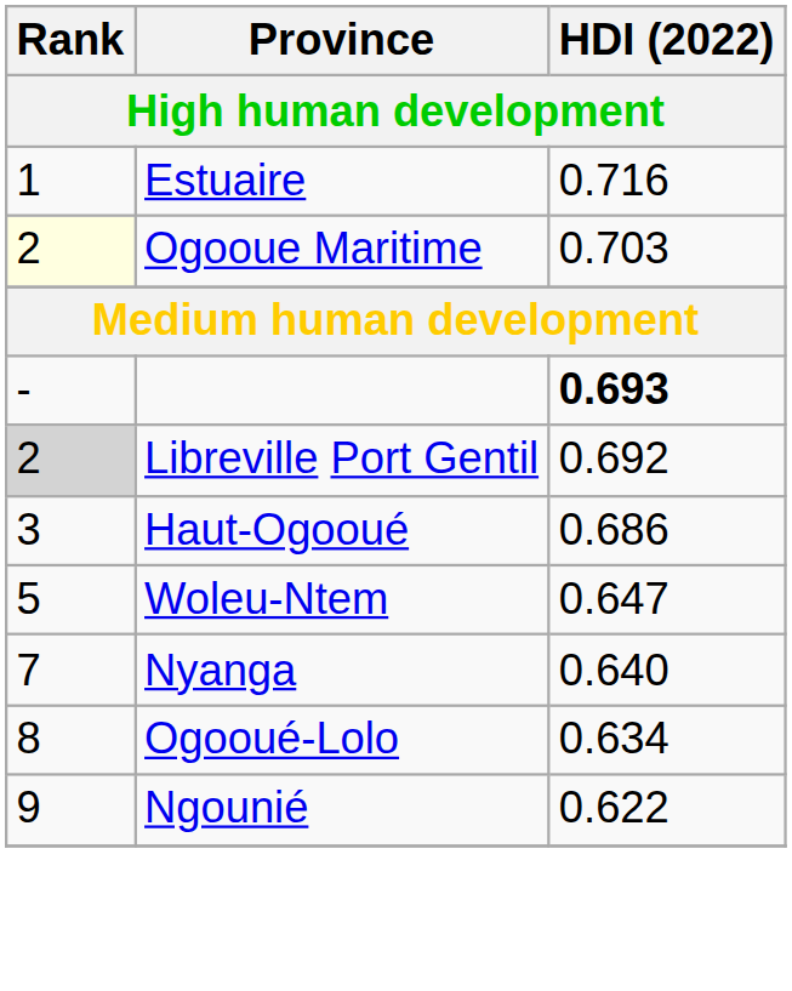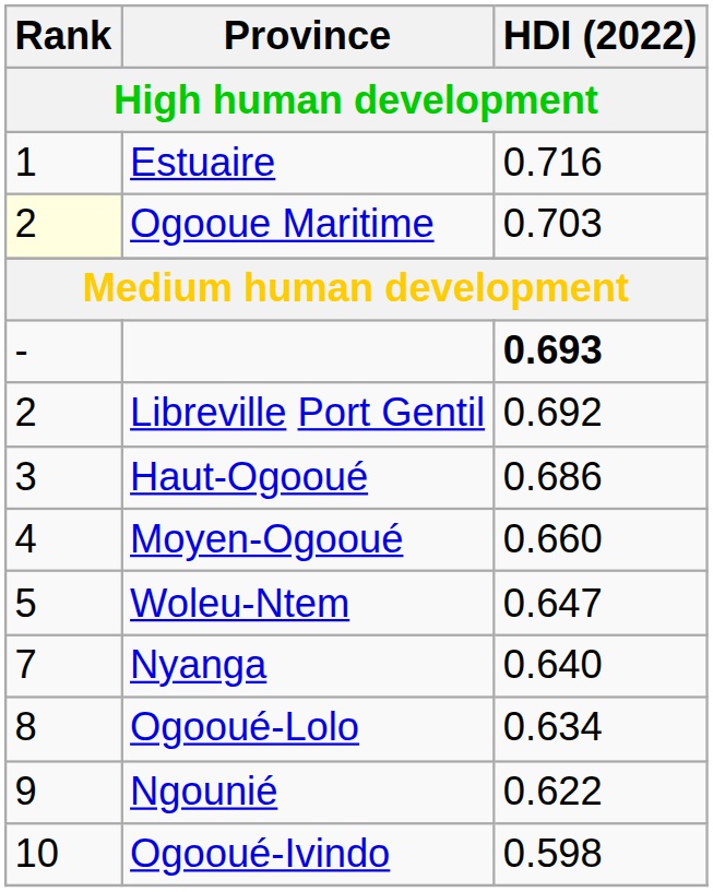Libreville Port Gentil | Rank: lightgrey background -> no background
+ row: 4 | Moyen-Ogooué | 0.660
+ row: 10 | Ogooué-Ivindo | 0.598
